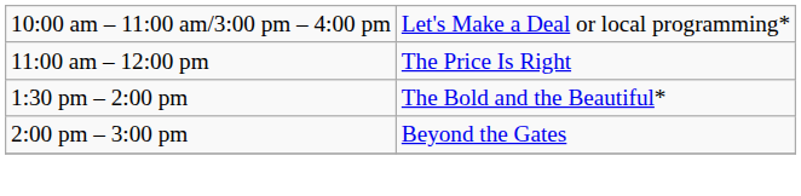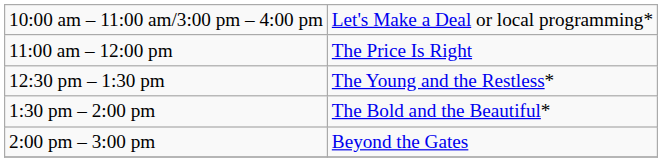+ row: 12:30 pm – 1:30 pm | The Young and the Restless*
